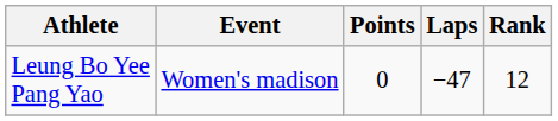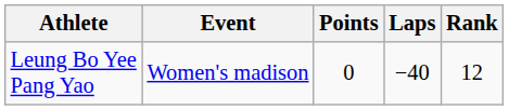Leung Bo Yee Pang Yao | Laps: −47 -> −40
